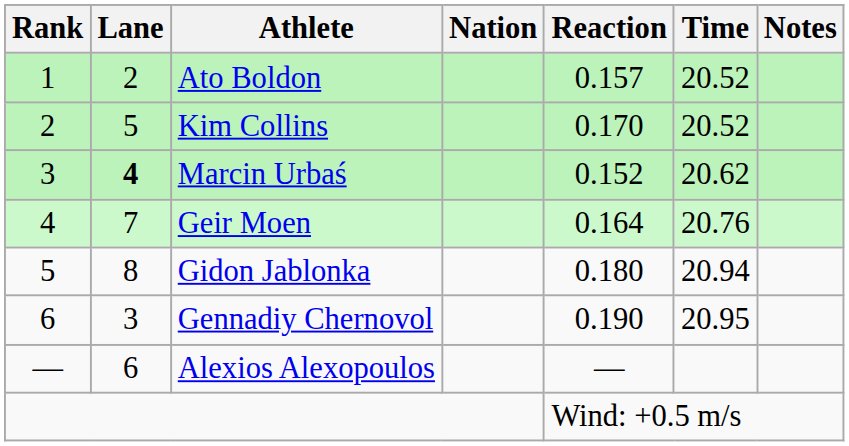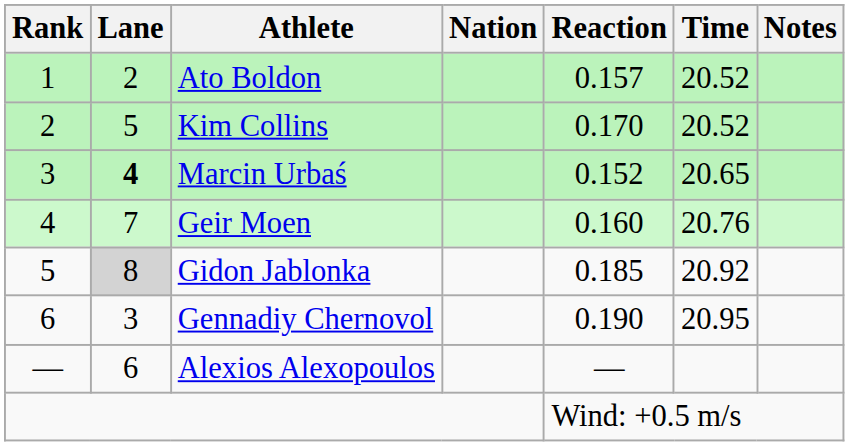Marcin Urbaś | Time: 20.62 -> 20.65
Geir Moen | Reaction: 0.164 -> 0.160
Gidon Jablonka | Lane: no background -> lightgrey background
Gidon Jablonka | Reaction: 0.180 -> 0.185
Gidon Jablonka | Time: 20.94 -> 20.92
